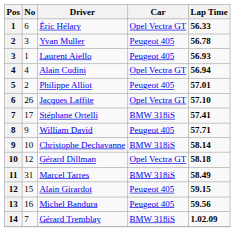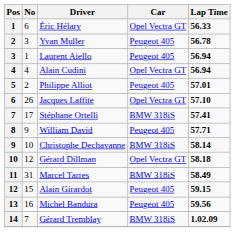Laurent Aiello | Lap Time: 56.93 -> 56.94
